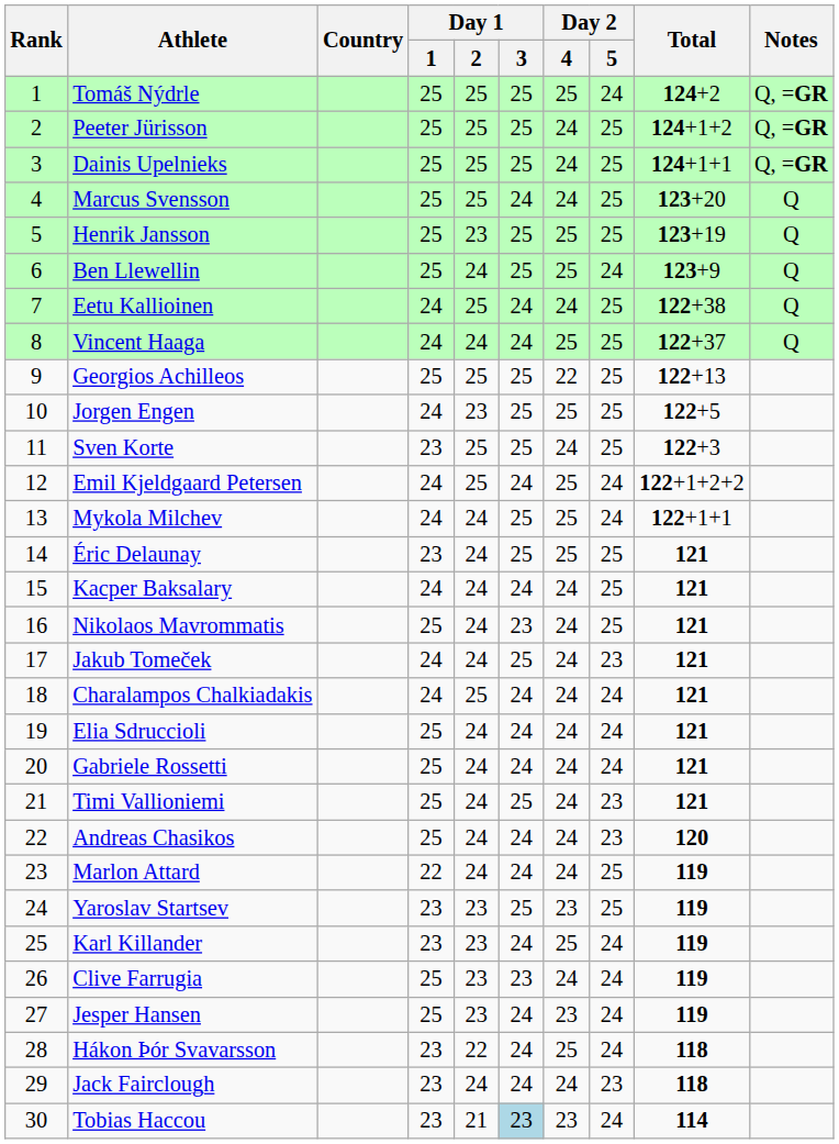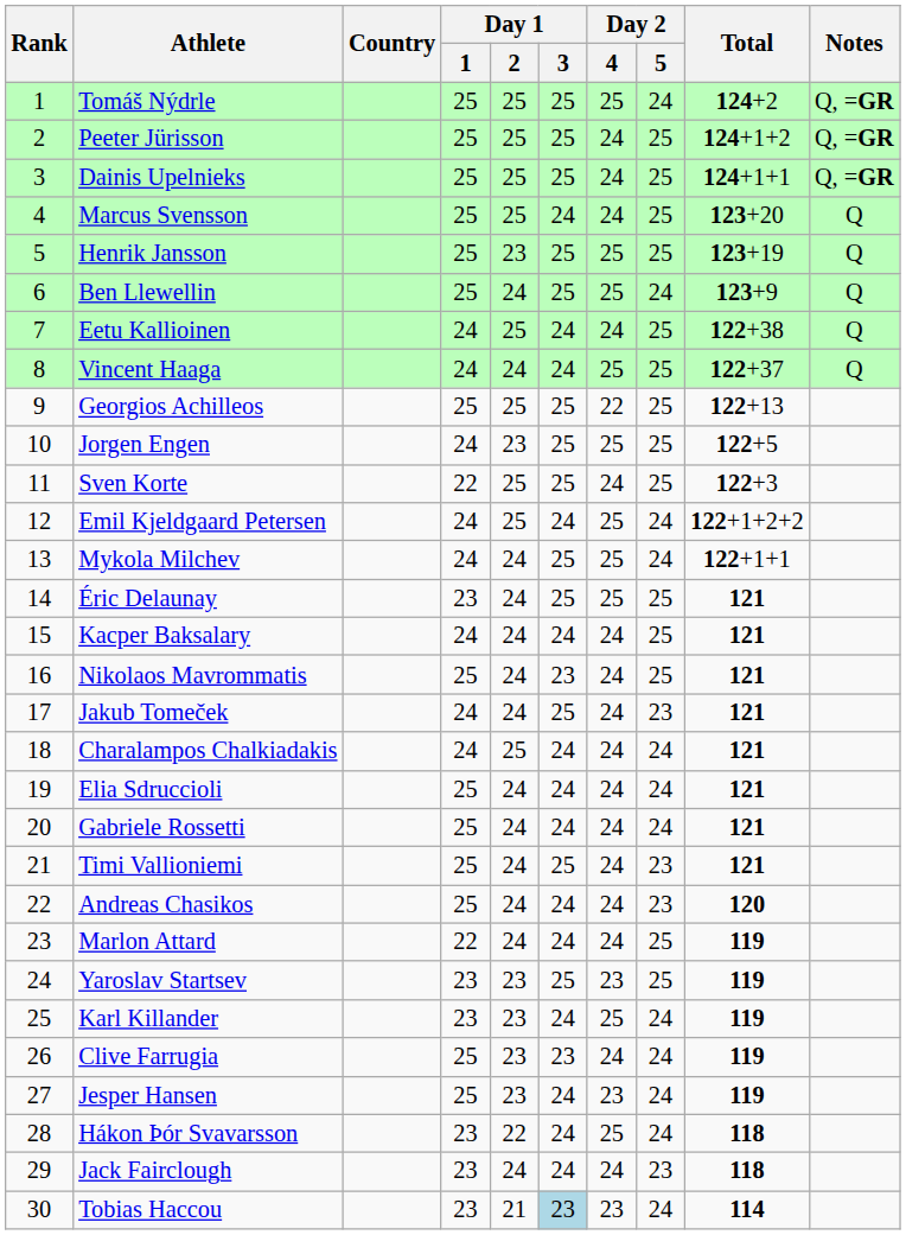Sven Korte | Day 1 / 1: 23 -> 22
